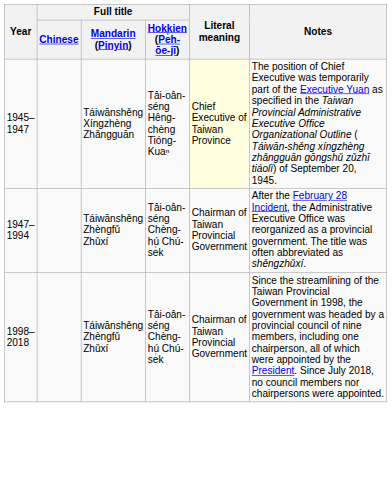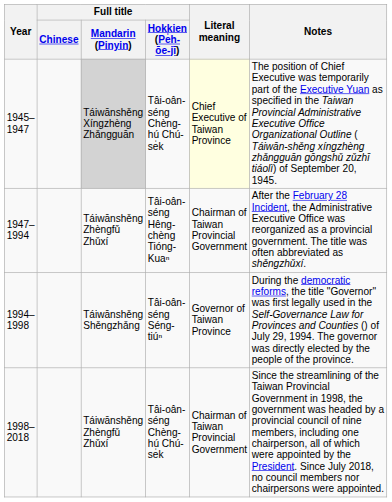1945–1947 | Full title / Mandarin (Pinyin): no background -> lightgrey background
1945–1947 | Full title / Hokkien (Pe̍h-ōe-jī): Tâi-oân-séng Hêng-chèng Tióng-Kuaⁿ -> Tâi-oân-séng Chèng-hú Chú-se̍k
1947–1994 | Full title / Hokkien (Pe̍h-ōe-jī): Tâi-oân-séng Chèng-hú Chú-se̍k -> Tâi-oân-séng Hêng-chèng Tióng-Kuaⁿ
+ row: 1994–1998 | Táiwānshěng Shěngzhǎng | Tâi-oân-séng Séng-tiúⁿ | Governor of Taiwan Province | During the democratic reforms, the title "Governor" was first legally used in the Self-Governance Law for Provinces and Counties () of July 29, 1994. The governor was directly elected by the people of the province.
